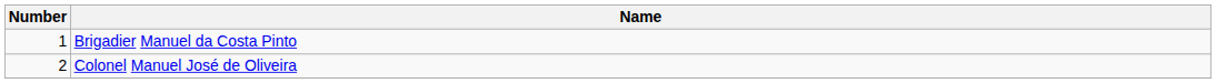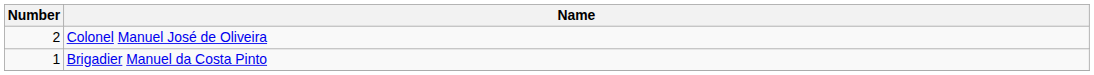rows swapped: Brigadier Manuel da Costa Pinto <-> Colonel Manuel José de Oliveira
